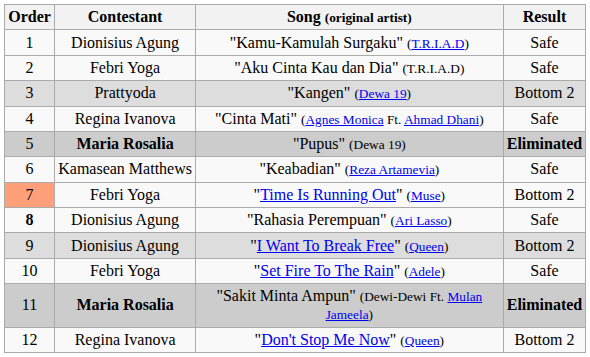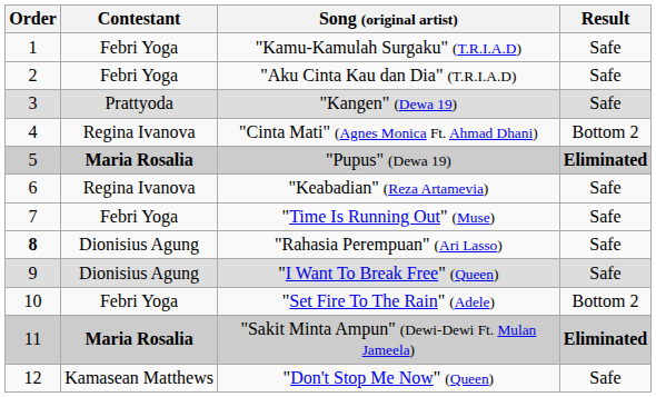"Kamu-Kamulah Surgaku" (T.R.I.A.D) | Contestant: Dionisius Agung -> Febri Yoga
"Kangen" (Dewa 19) | Result: Bottom 2 -> Safe
"Cinta Mati" (Agnes Monica Ft. Ahmad Dhani) | Result: Safe -> Bottom 2
"Keabadian" (Reza Artamevia) | Contestant: Kamasean Matthews -> Regina Ivanova
"Time Is Running Out" (Muse) | Order: lightsalmon background -> no background
"Time Is Running Out" (Muse) | Result: Bottom 2 -> Safe
"I Want To Break Free" (Queen) | Result: Bottom 2 -> Safe
"Set Fire To The Rain" (Adele) | Result: Safe -> Bottom 2
"Don't Stop Me Now" (Queen) | Contestant: Regina Ivanova -> Kamasean Matthews
"Don't Stop Me Now" (Queen) | Result: Bottom 2 -> Safe
